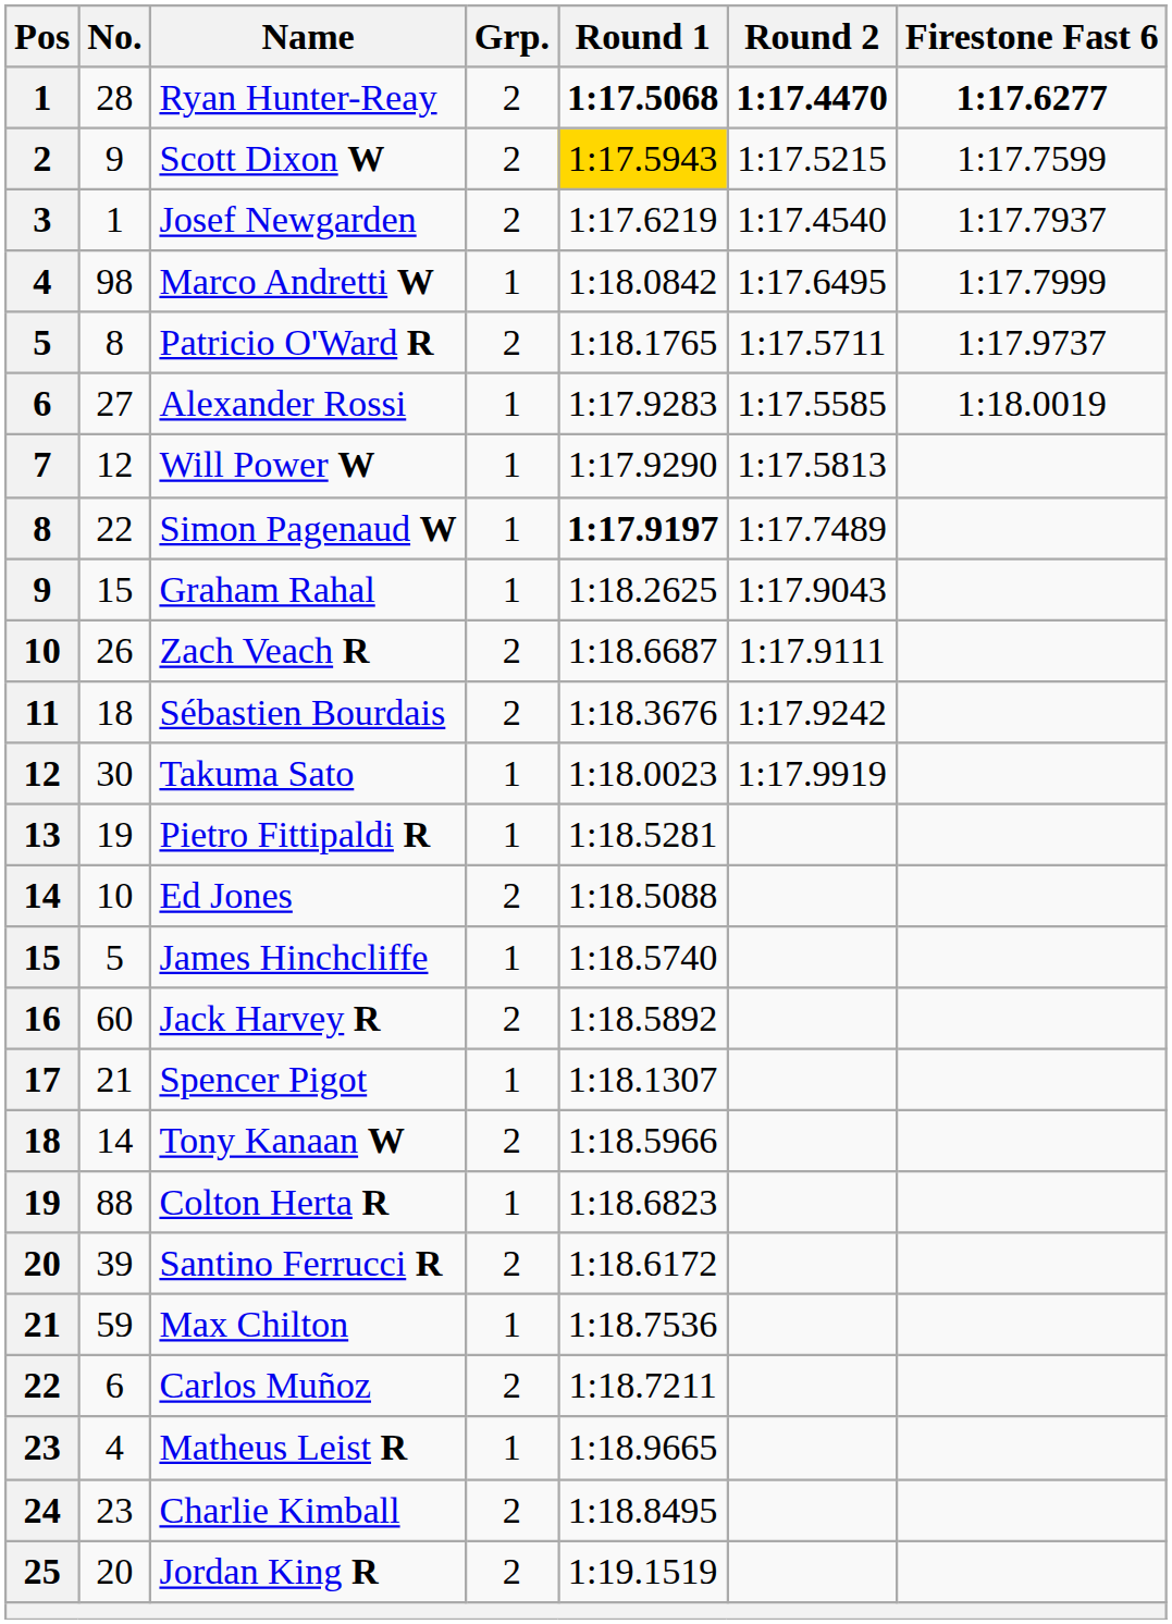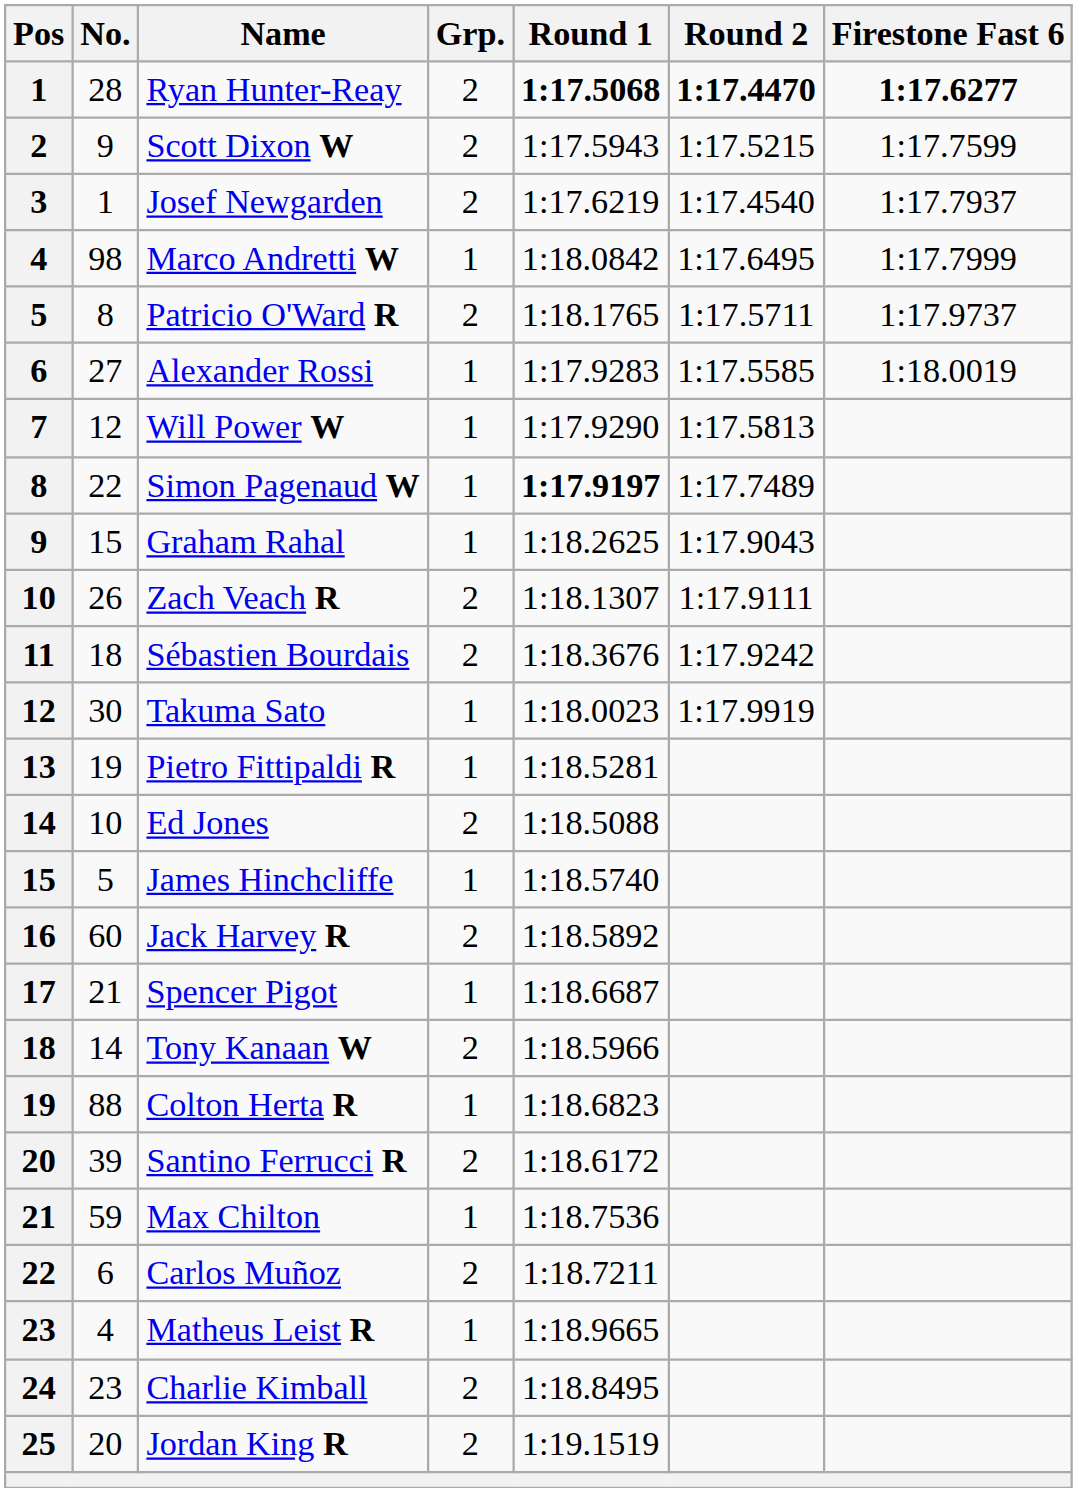Scott Dixon W | Round 1: gold background -> no background
Zach Veach R | Round 1: 1:18.6687 -> 1:18.1307
Spencer Pigot | Round 1: 1:18.1307 -> 1:18.6687
